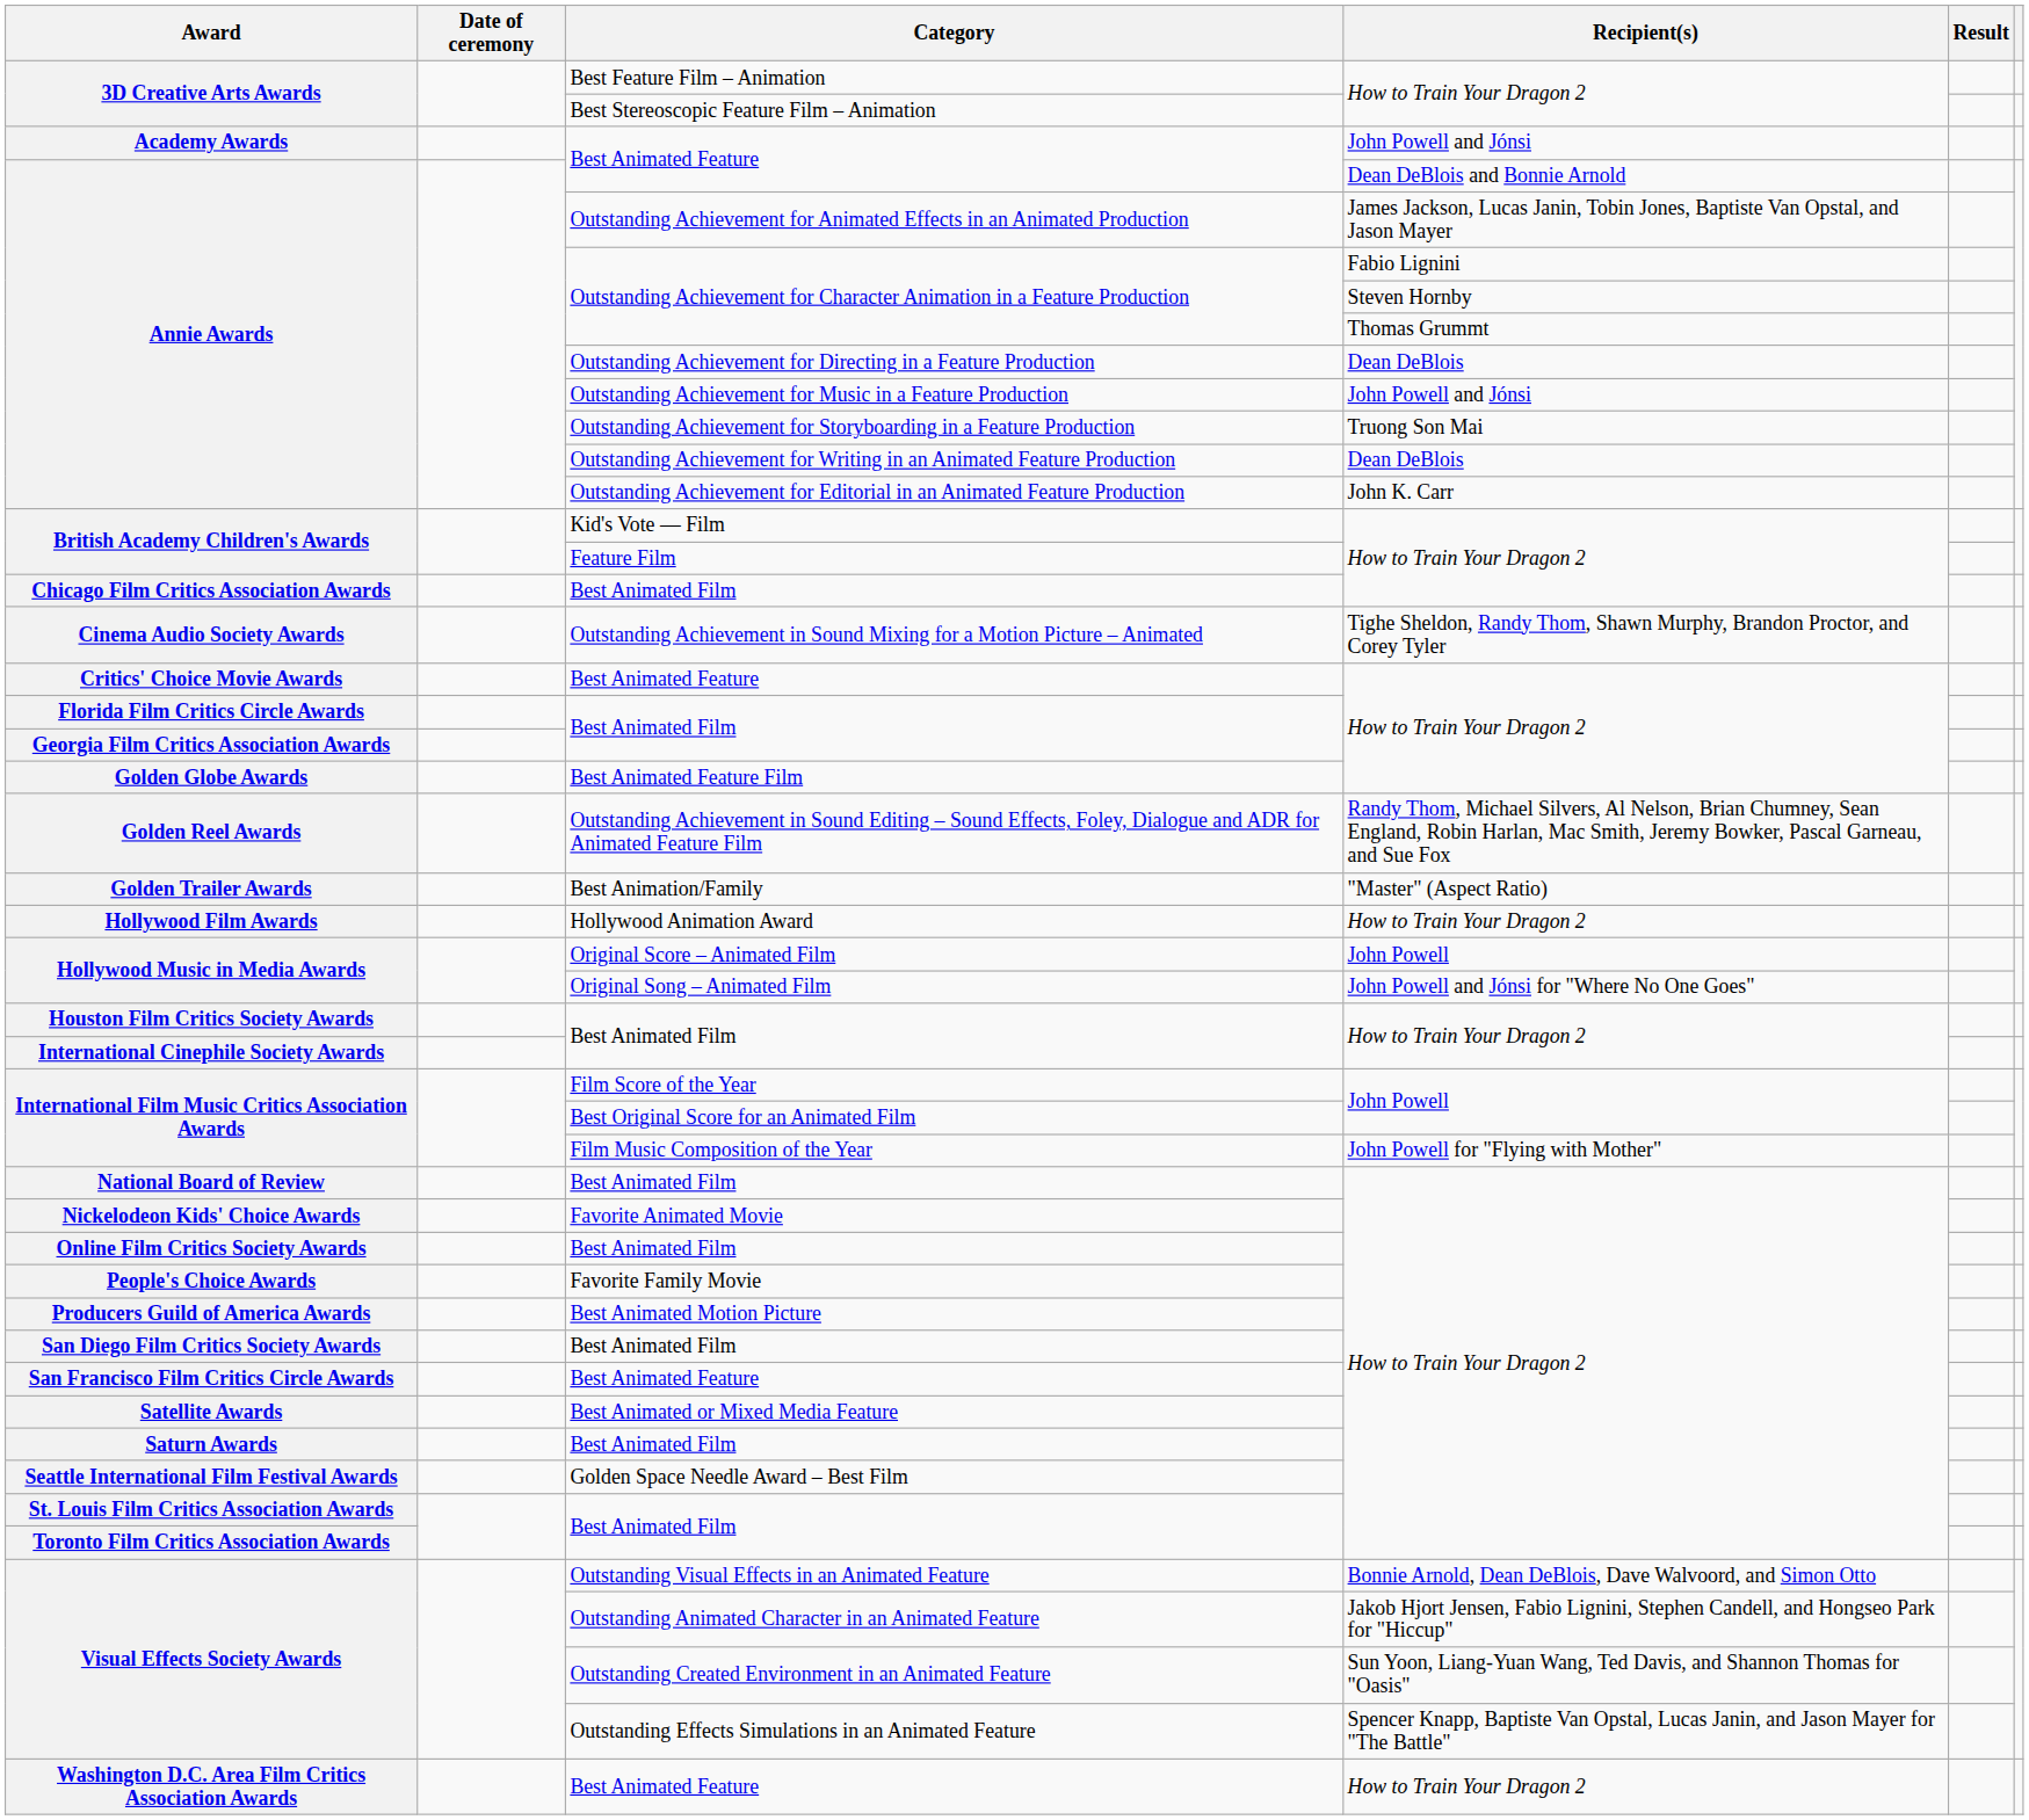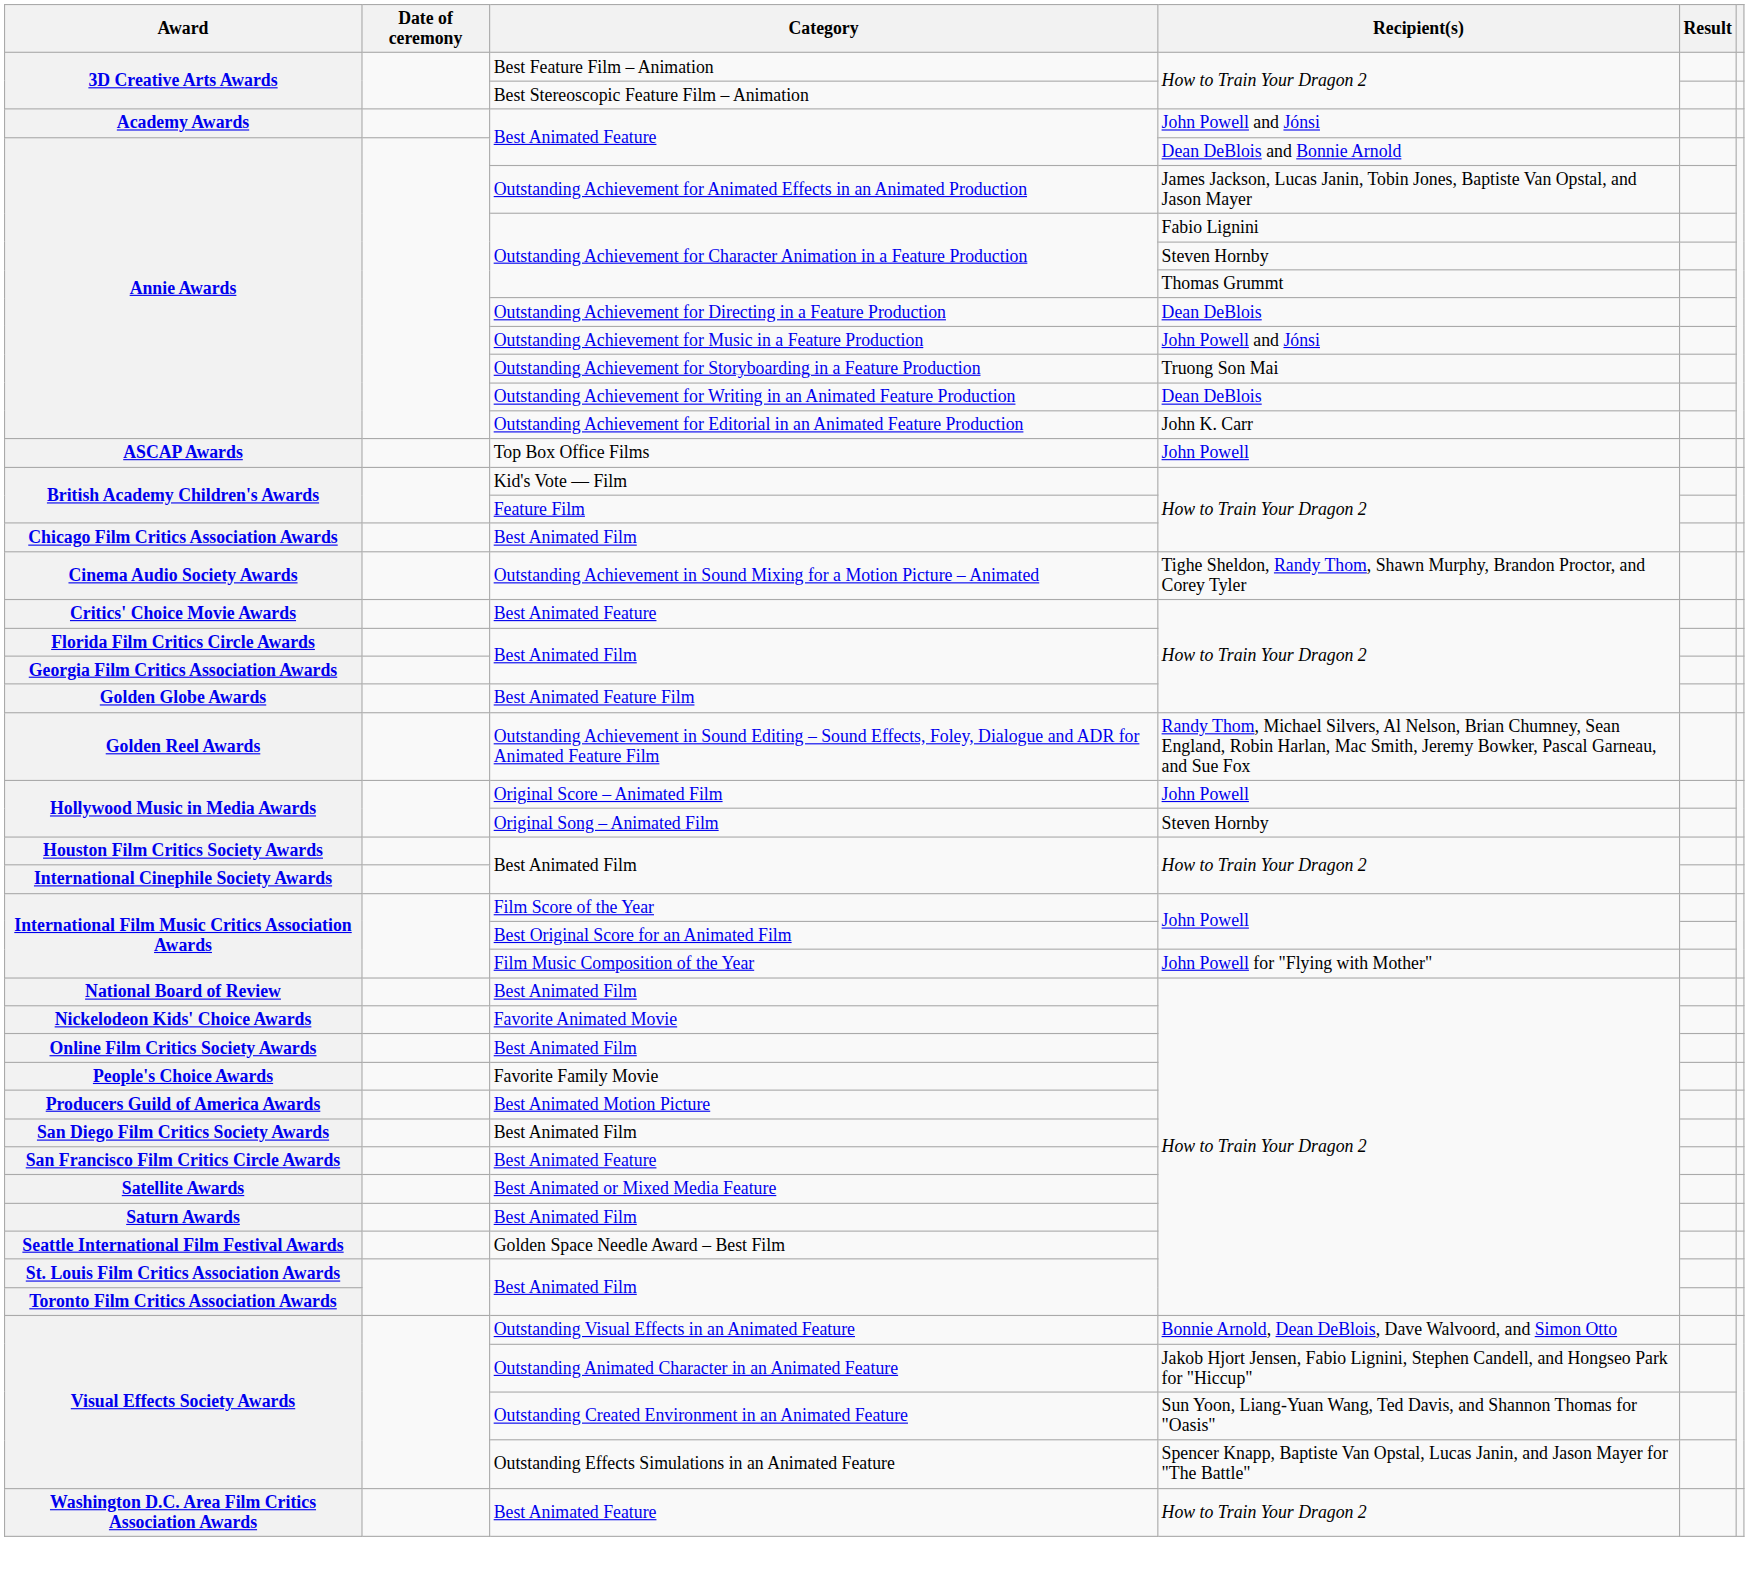+ row: ASCAP Awards | Top Box Office Films | John Powell
- row: Golden Trailer Awards | Best Animation/Family | "Master" (Aspect Ratio)
- row: Hollywood Film Awards | Hollywood Animation Award | How to Train Your Dragon 2
Original Song – Animated Film | Recipient(s): John Powell and Jónsi for "Where No One Goes" -> Steven Hornby
